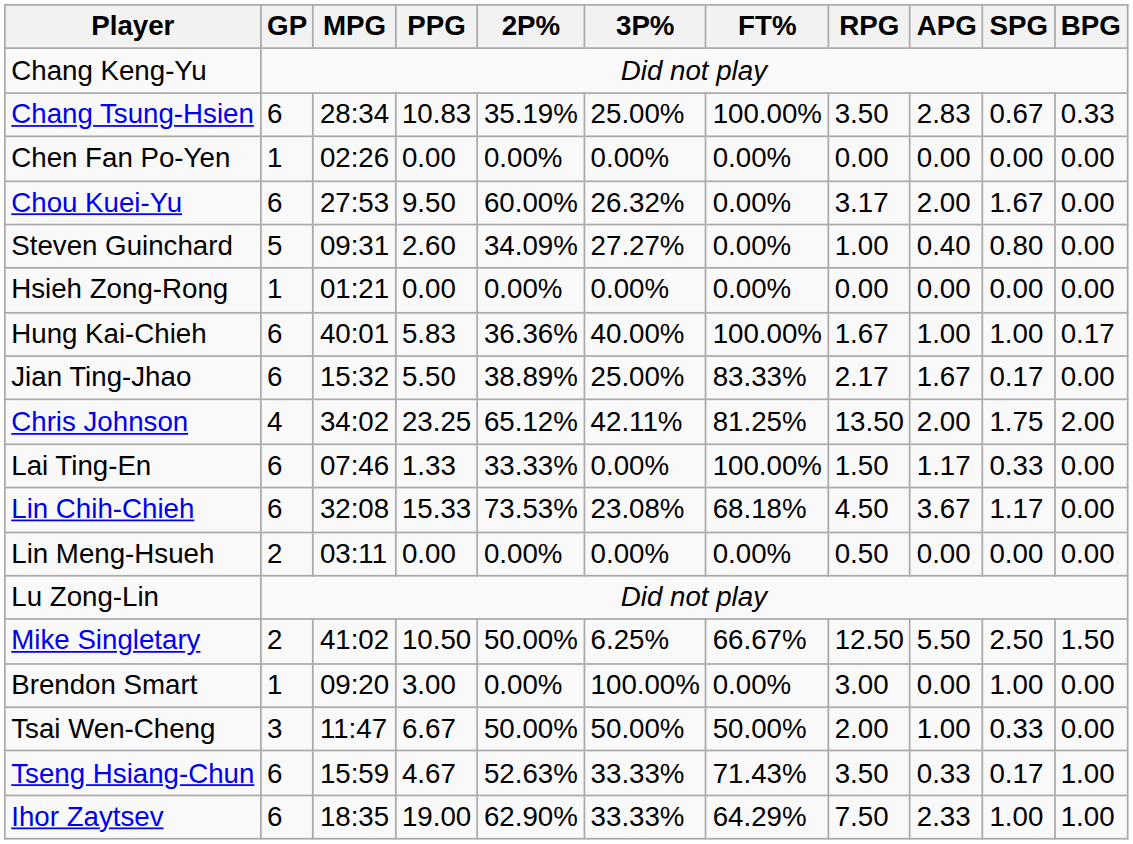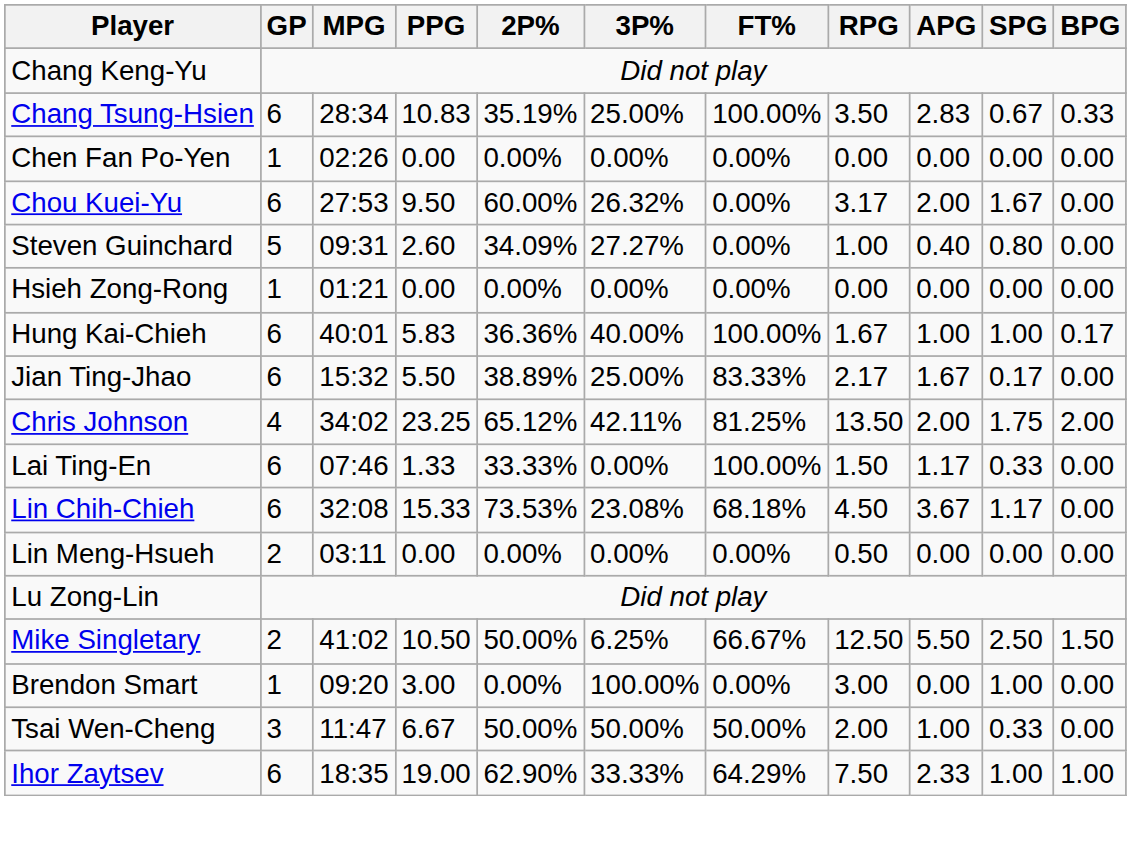- row: Tseng Hsiang-Chun | 6 | 15:59 | 4.67 | 52.63% | 33.33% | 71.43% | 3.50 | 0.33 | 0.17 | 1.00
